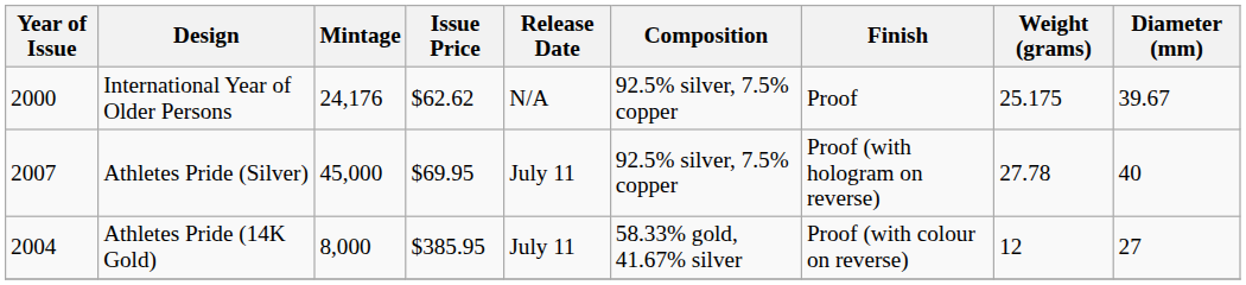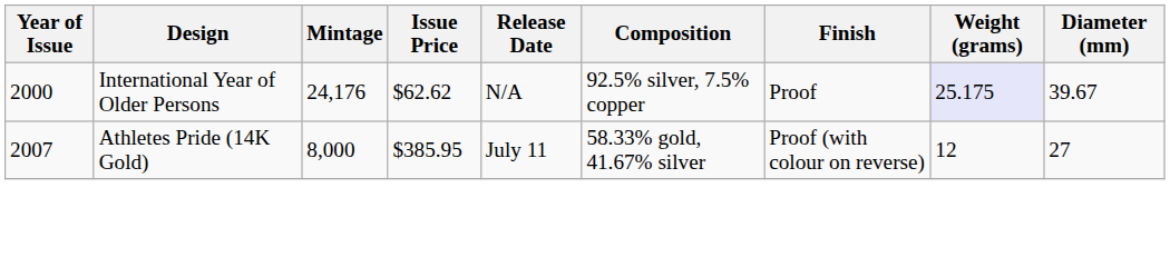International Year of Older Persons | Weight (grams): no background -> lavender background
- row: 2007 | Athletes Pride (Silver) | 45,000 | $69.95 | July 11 | 92.5% silver, 7.5% copper | Proof (with hologram on reverse) | 27.78 | 40
Athletes Pride (14K Gold) | Year of Issue: 2004 -> 2007
